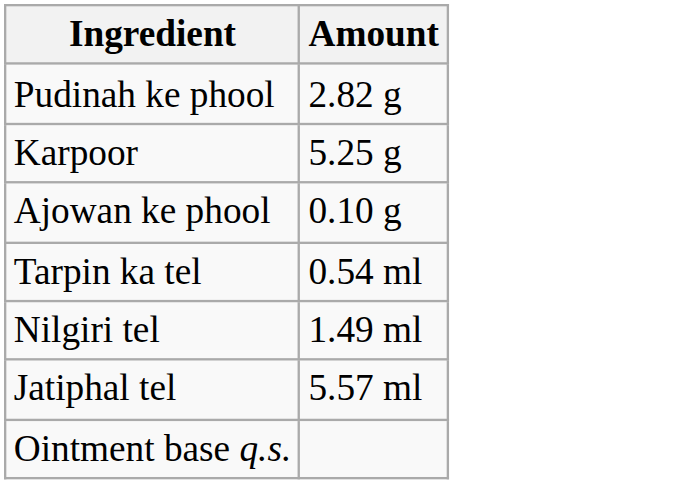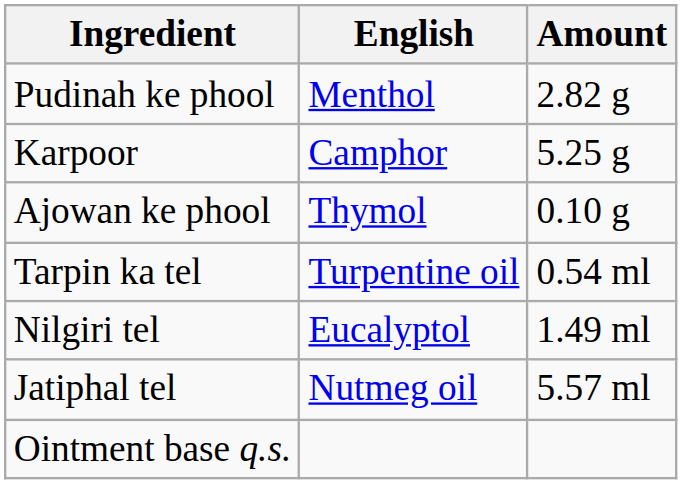+ column: English | Menthol | Camphor | Thymol | Turpentine oil | Eucalyptol | Nutmeg oil
